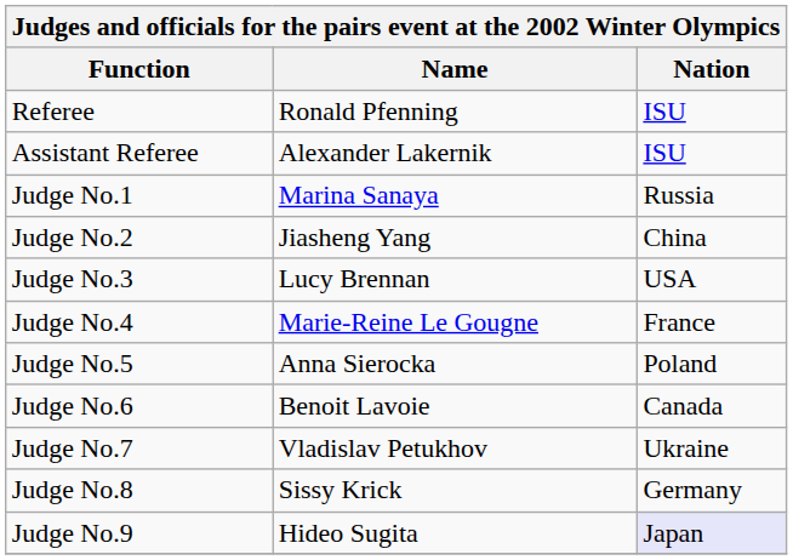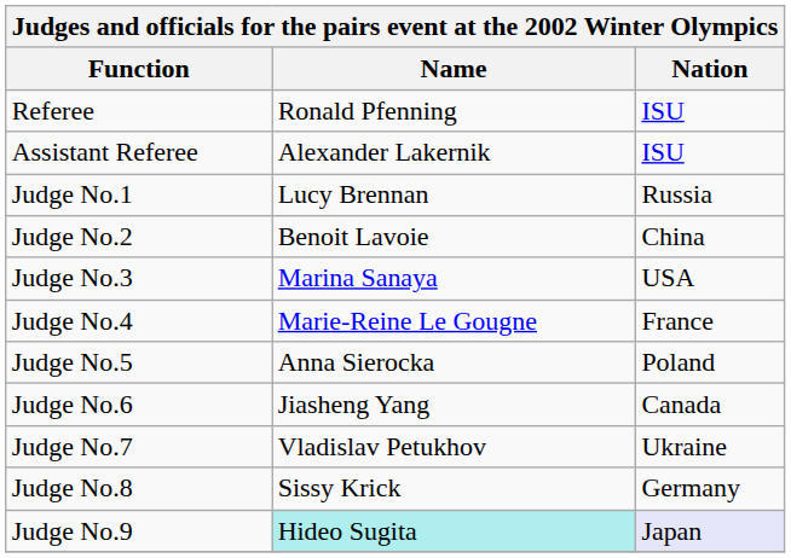Judge No.1 | Name: Marina Sanaya -> Lucy Brennan
Judge No.2 | Name: Jiasheng Yang -> Benoit Lavoie
Judge No.3 | Name: Lucy Brennan -> Marina Sanaya
Judge No.6 | Name: Benoit Lavoie -> Jiasheng Yang
Judge No.9 | Name: no background -> paleturquoise background
